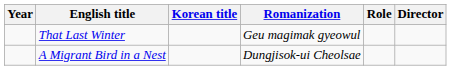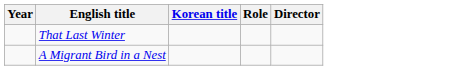- column: Romanization | Geu magimak gyeowul | Dungjisok-ui Cheolsae
